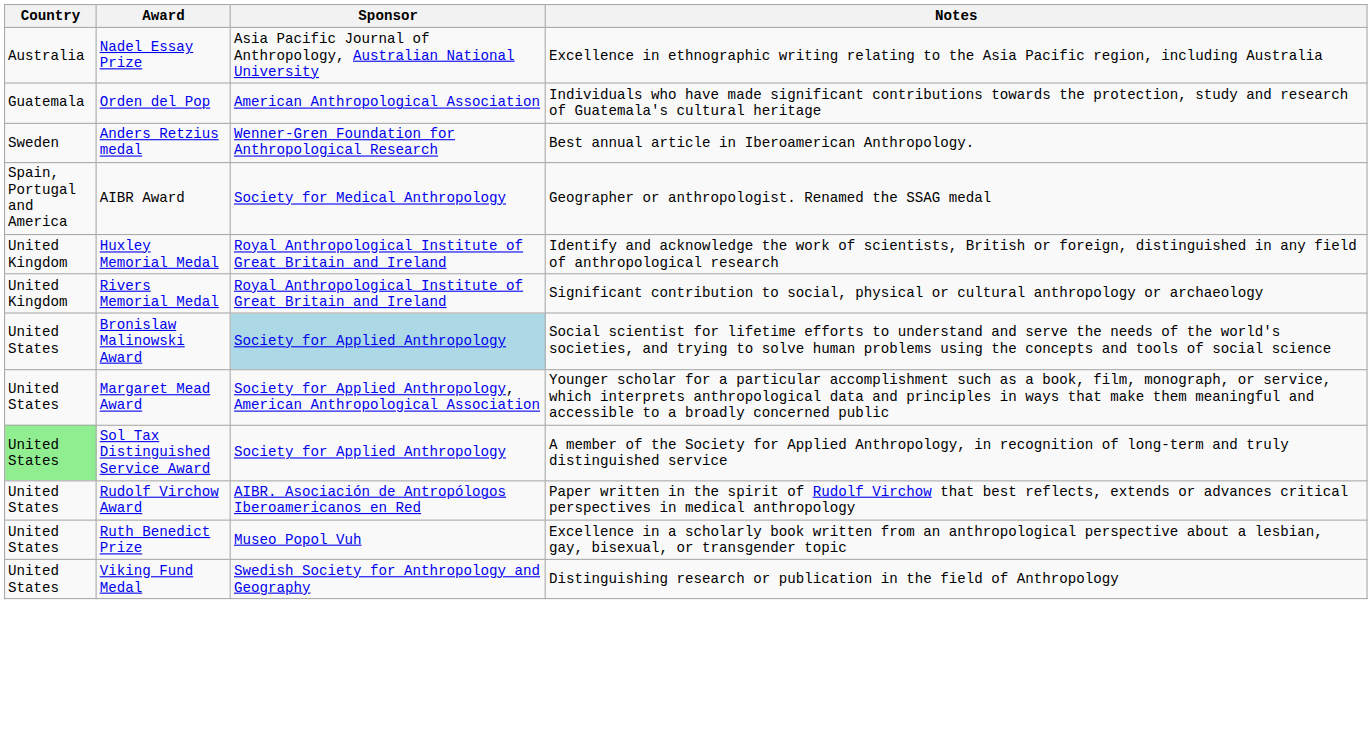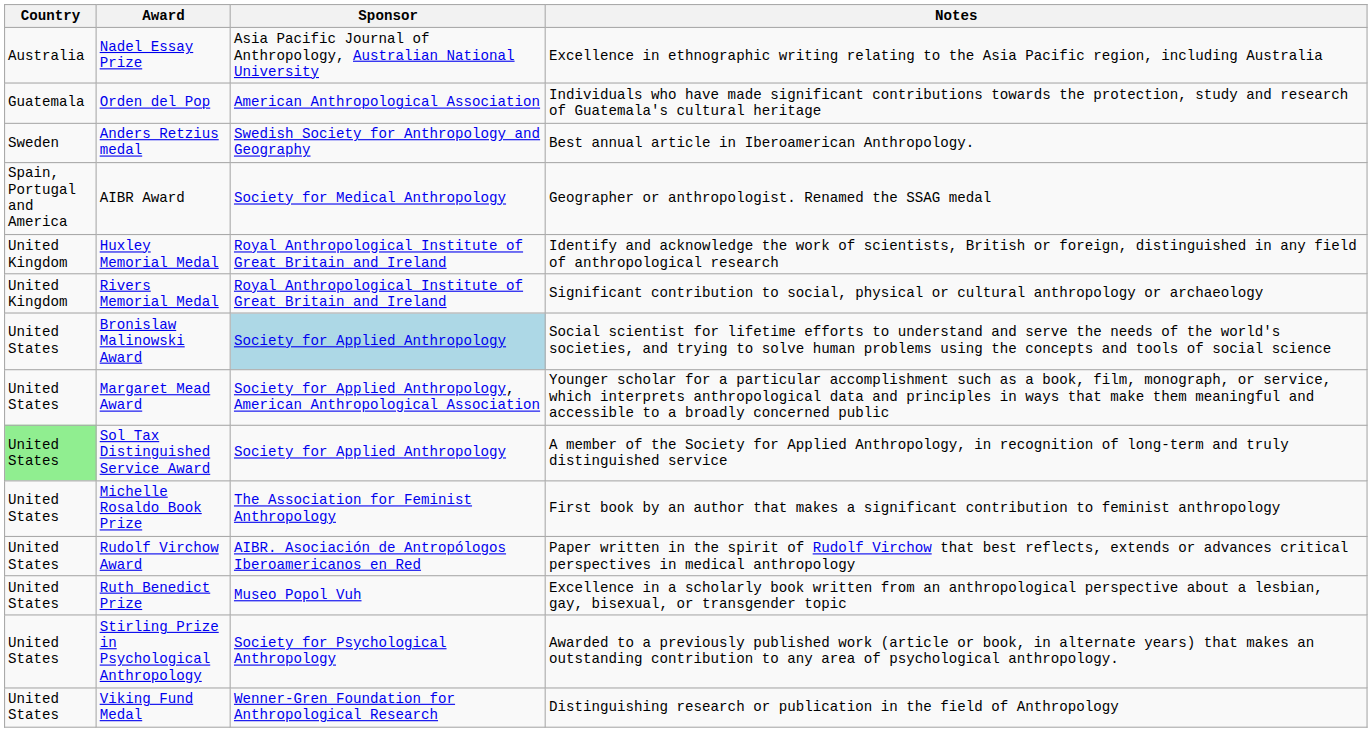Anders Retzius medal | Sponsor: Wenner-Gren Foundation for Anthropological Research -> Swedish Society for Anthropology and Geography
+ row: United States | Michelle Rosaldo Book Prize | The Association for Feminist Anthropology | First book by an author that makes a significant contribution to feminist anthropology
+ row: United States | Stirling Prize in Psychological Anthropology | Society for Psychological Anthropology | Awarded to a previously published work (article or book, in alternate years) that makes an outstanding contribution to any area of psychological anthropology.
Viking Fund Medal | Sponsor: Swedish Society for Anthropology and Geography -> Wenner-Gren Foundation for Anthropological Research
